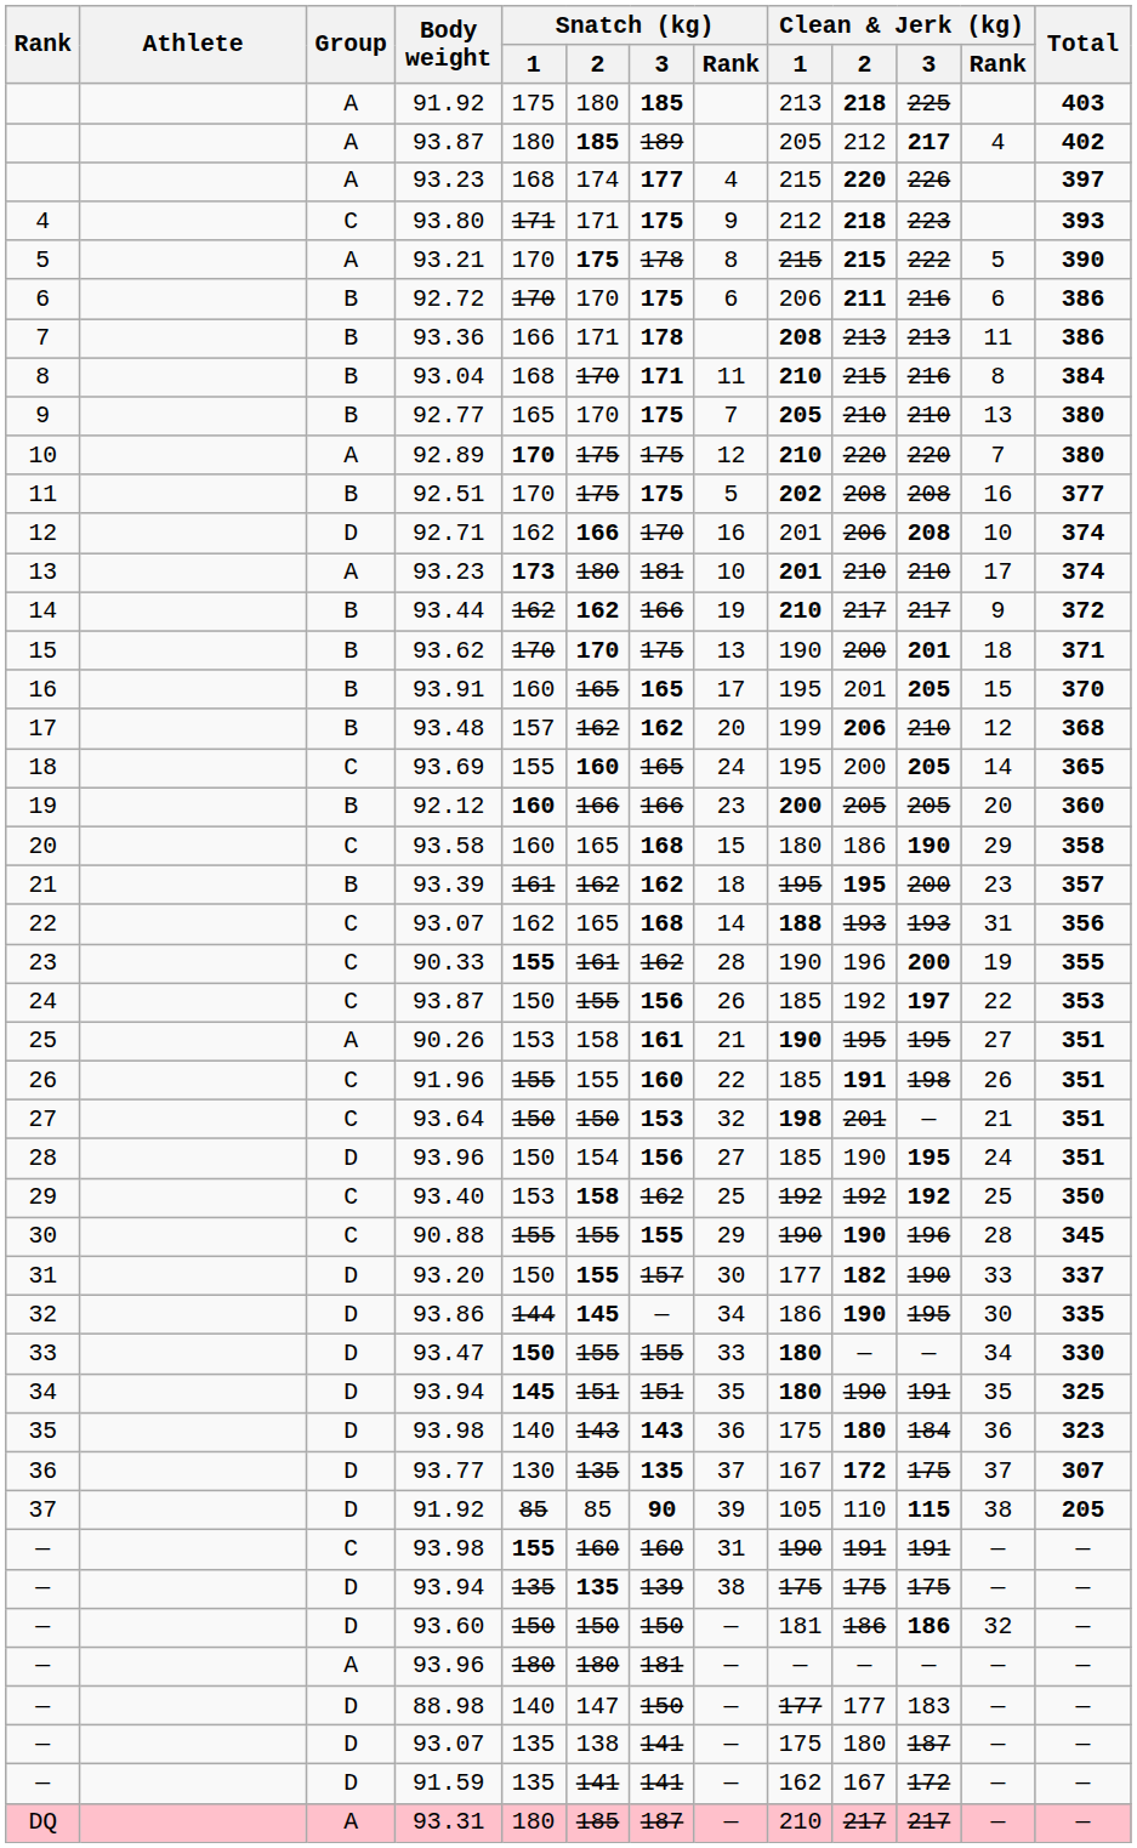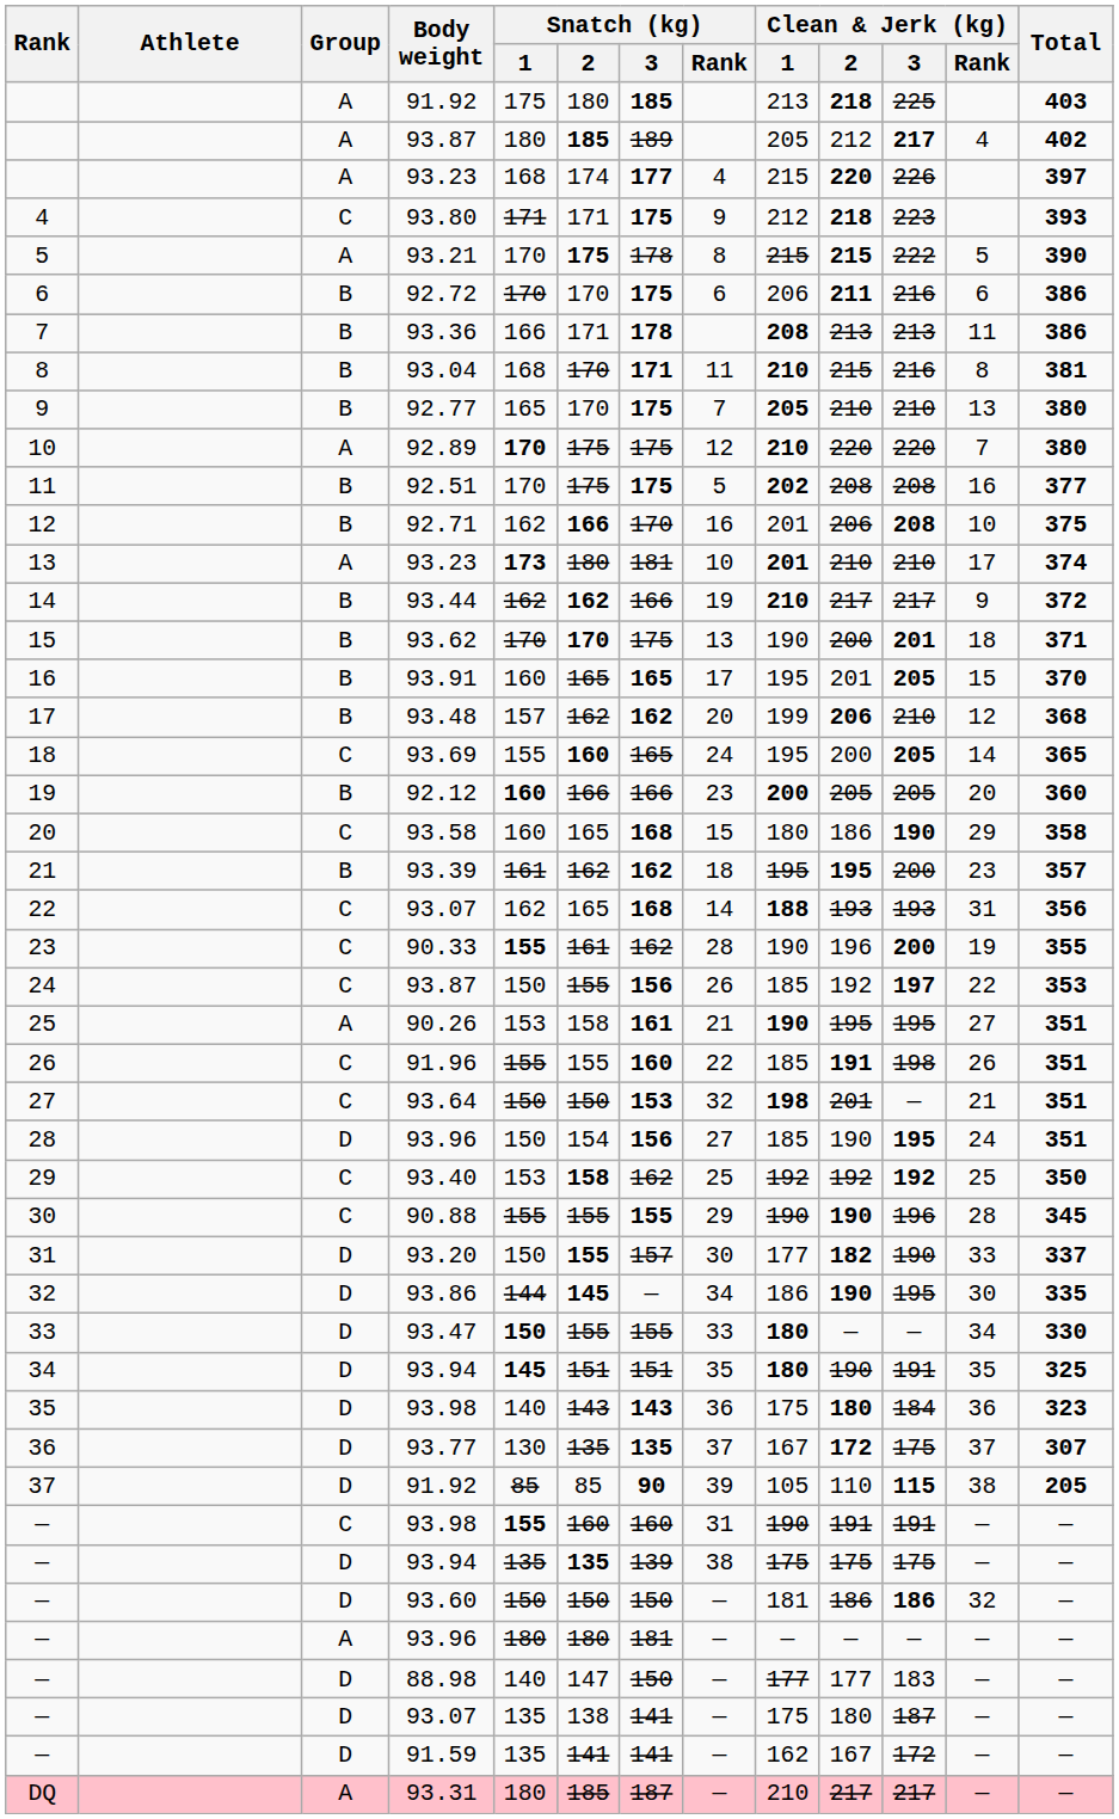93.04 | Total: 384 -> 381
92.71 | Group: D -> B
92.71 | Total: 374 -> 375
